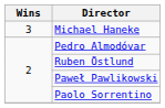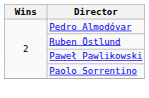- row: 3 | Michael Haneke
